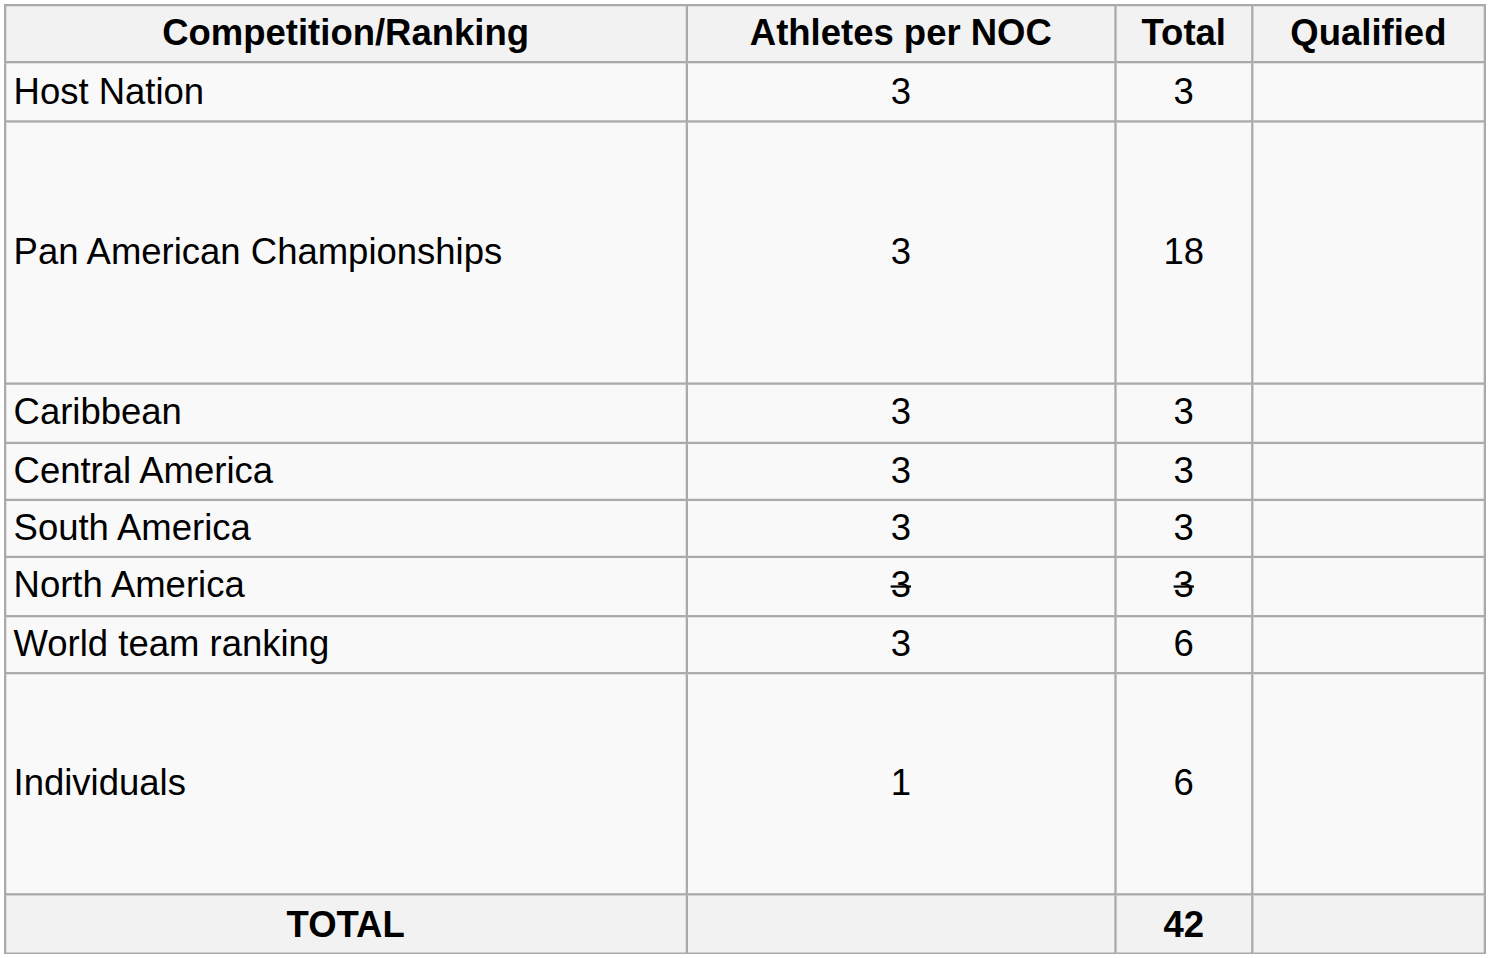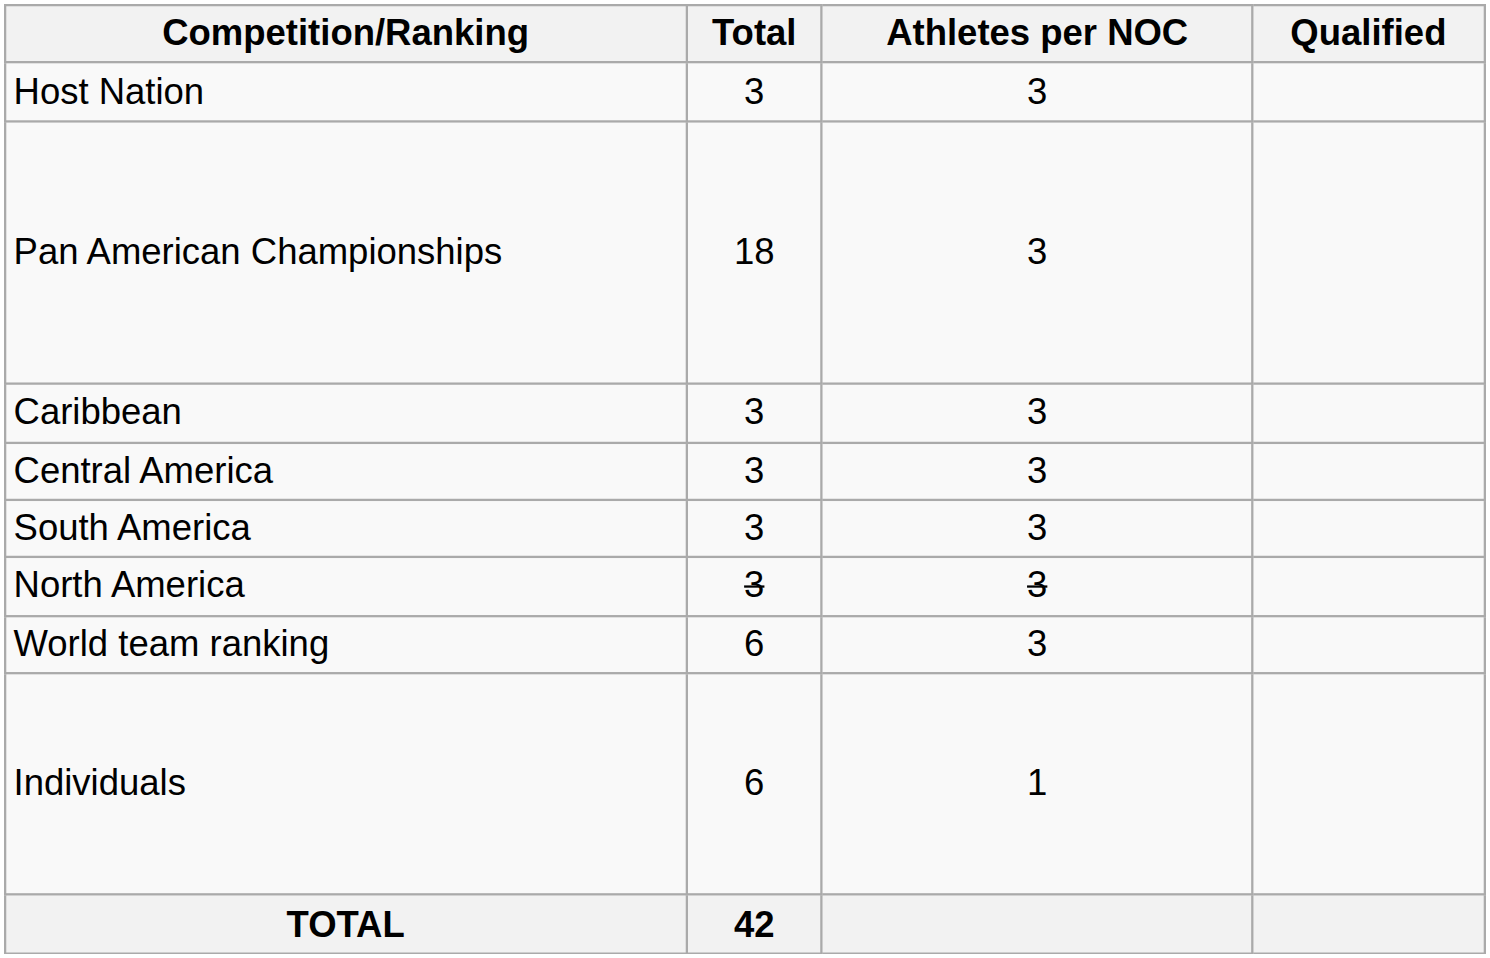columns swapped: Athletes per NOC <-> Total
